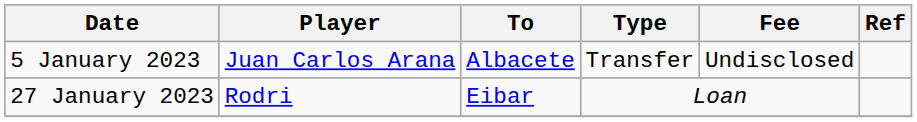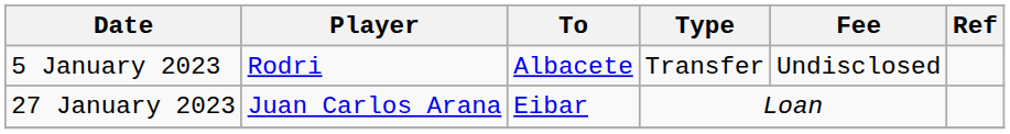5 January 2023 | Player: Juan Carlos Arana -> Rodri
27 January 2023 | Player: Rodri -> Juan Carlos Arana
